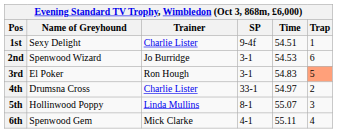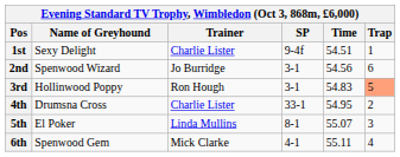2nd | Time: 54.53 -> 54.56
3rd | Name of Greyhound: El Poker -> Hollinwood Poppy
4th | Time: 54.97 -> 54.95
5th | Name of Greyhound: Hollinwood Poppy -> El Poker
